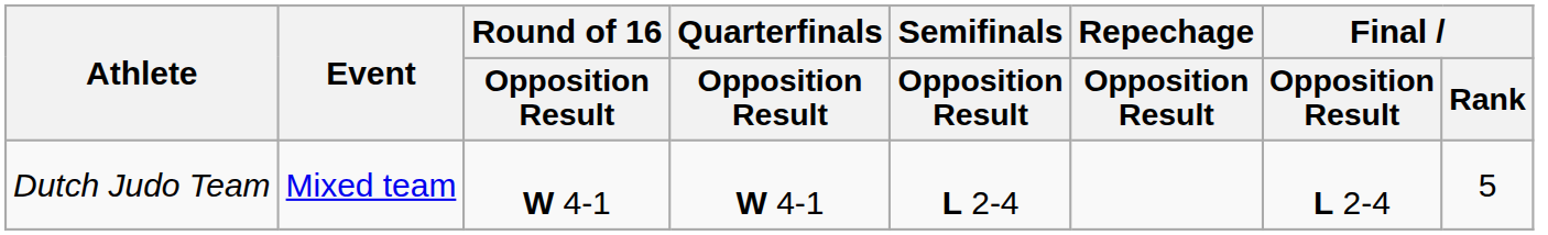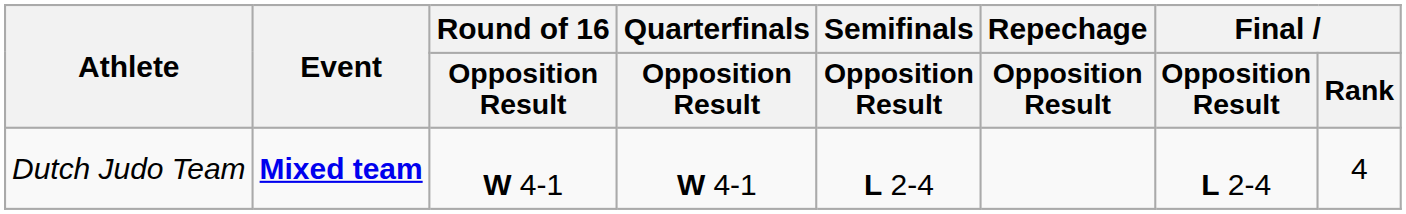Dutch Judo Team | Event: normal -> bold
Dutch Judo Team | Final / Rank: 5 -> 4
